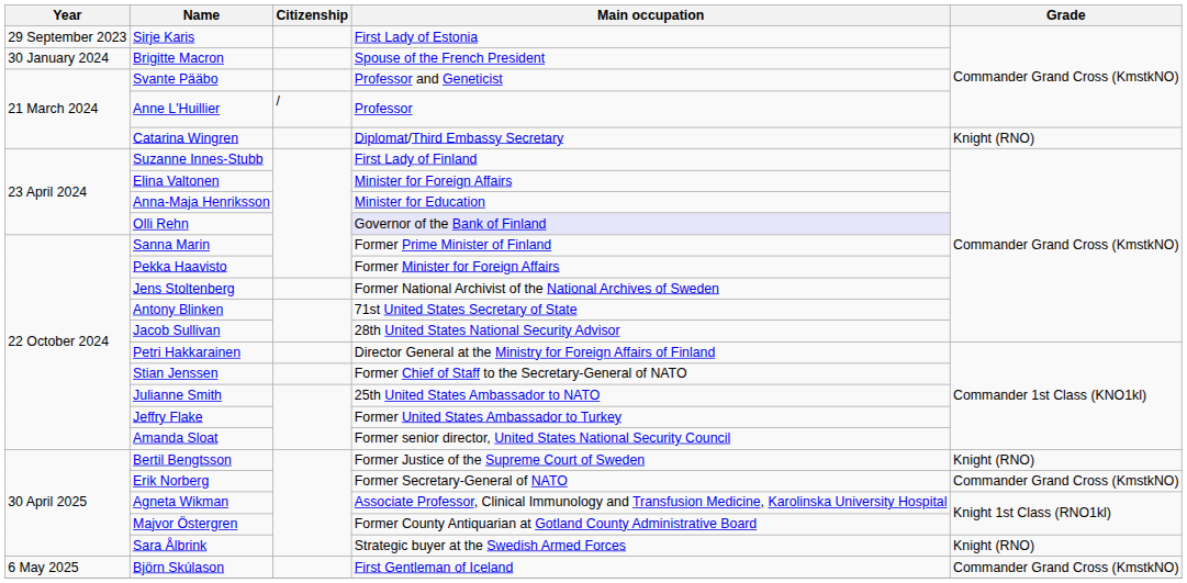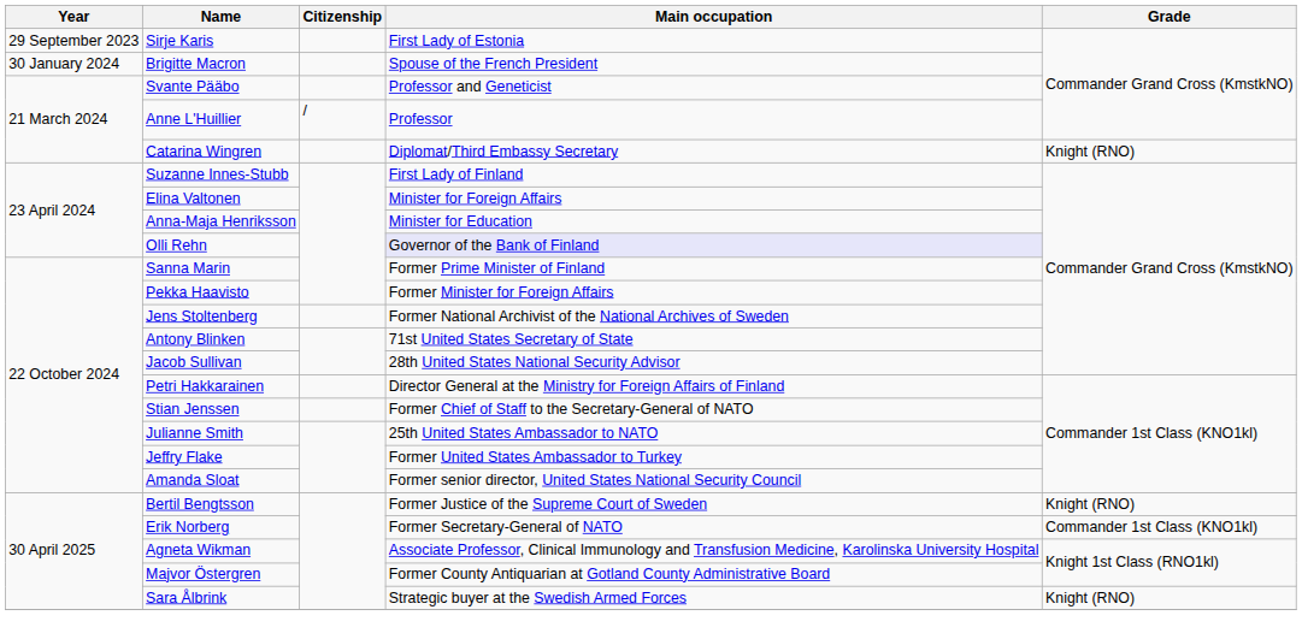Erik Norberg | Grade: Commander Grand Cross (KmstkNO) -> Commander 1st Class (KNO1kl)
- row: 6 May 2025 | Björn Skúlason | First Gentleman of Iceland | Commander Grand Cross (KmstkNO)
